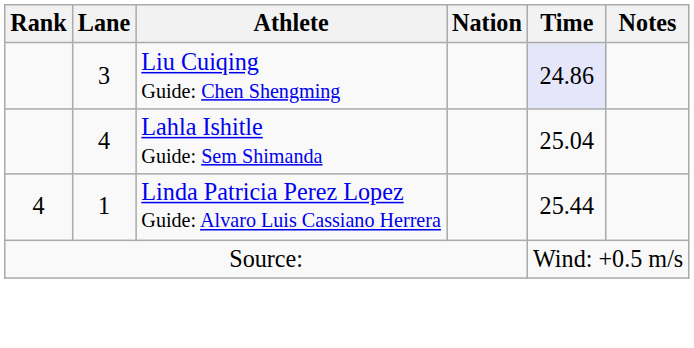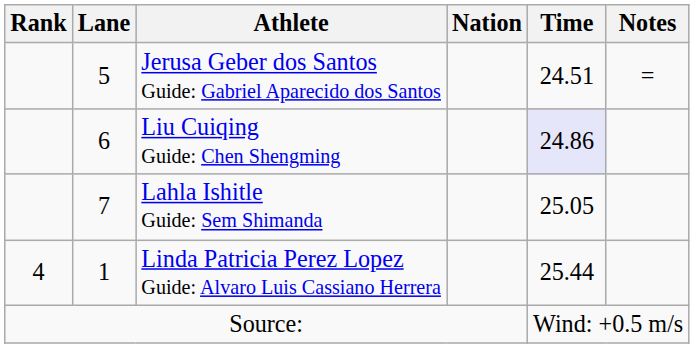+ row: 5 | Jerusa Geber dos Santos Guide: Gabriel Aparecido dos Santos | 24.51 | =
Liu Cuiqing Guide: Chen Shengming | Lane: 3 -> 6
Lahla Ishitle Guide: Sem Shimanda | Lane: 4 -> 7
Lahla Ishitle Guide: Sem Shimanda | Time: 25.04 -> 25.05
